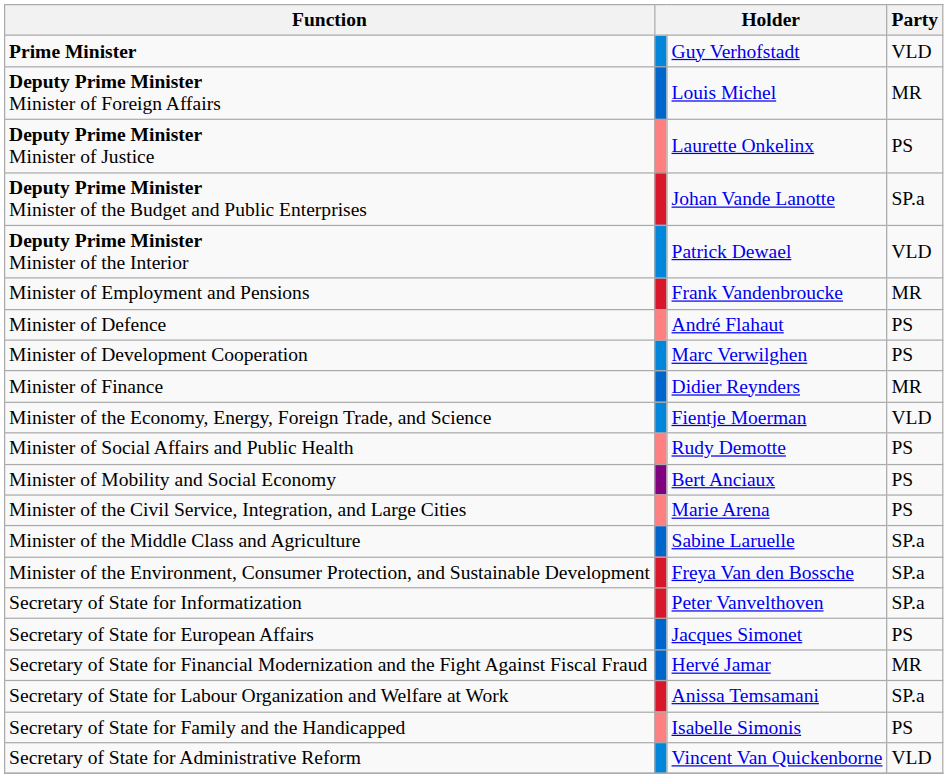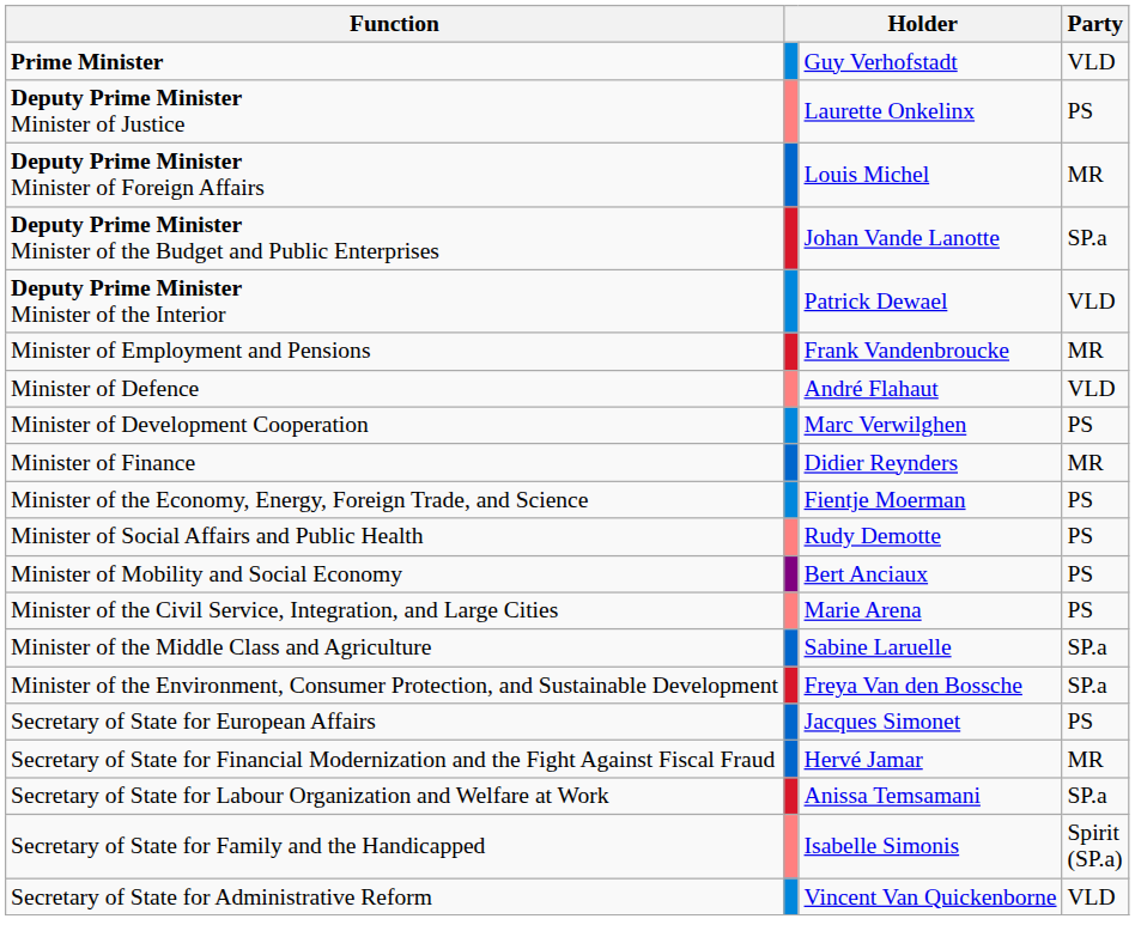rows swapped: Deputy Prime Minister Minister of Justice <-> Deputy Prime Minister Minister of Foreign Affairs
Minister of Defence | Party: PS -> VLD
Minister of the Economy, Energy, Foreign Trade, and Science | Party: VLD -> PS
- row: Secretary of State for Informatization | Peter Vanvelthoven | SP.a
Secretary of State for Family and the Handicapped | Party: PS -> Spirit (SP.a)
